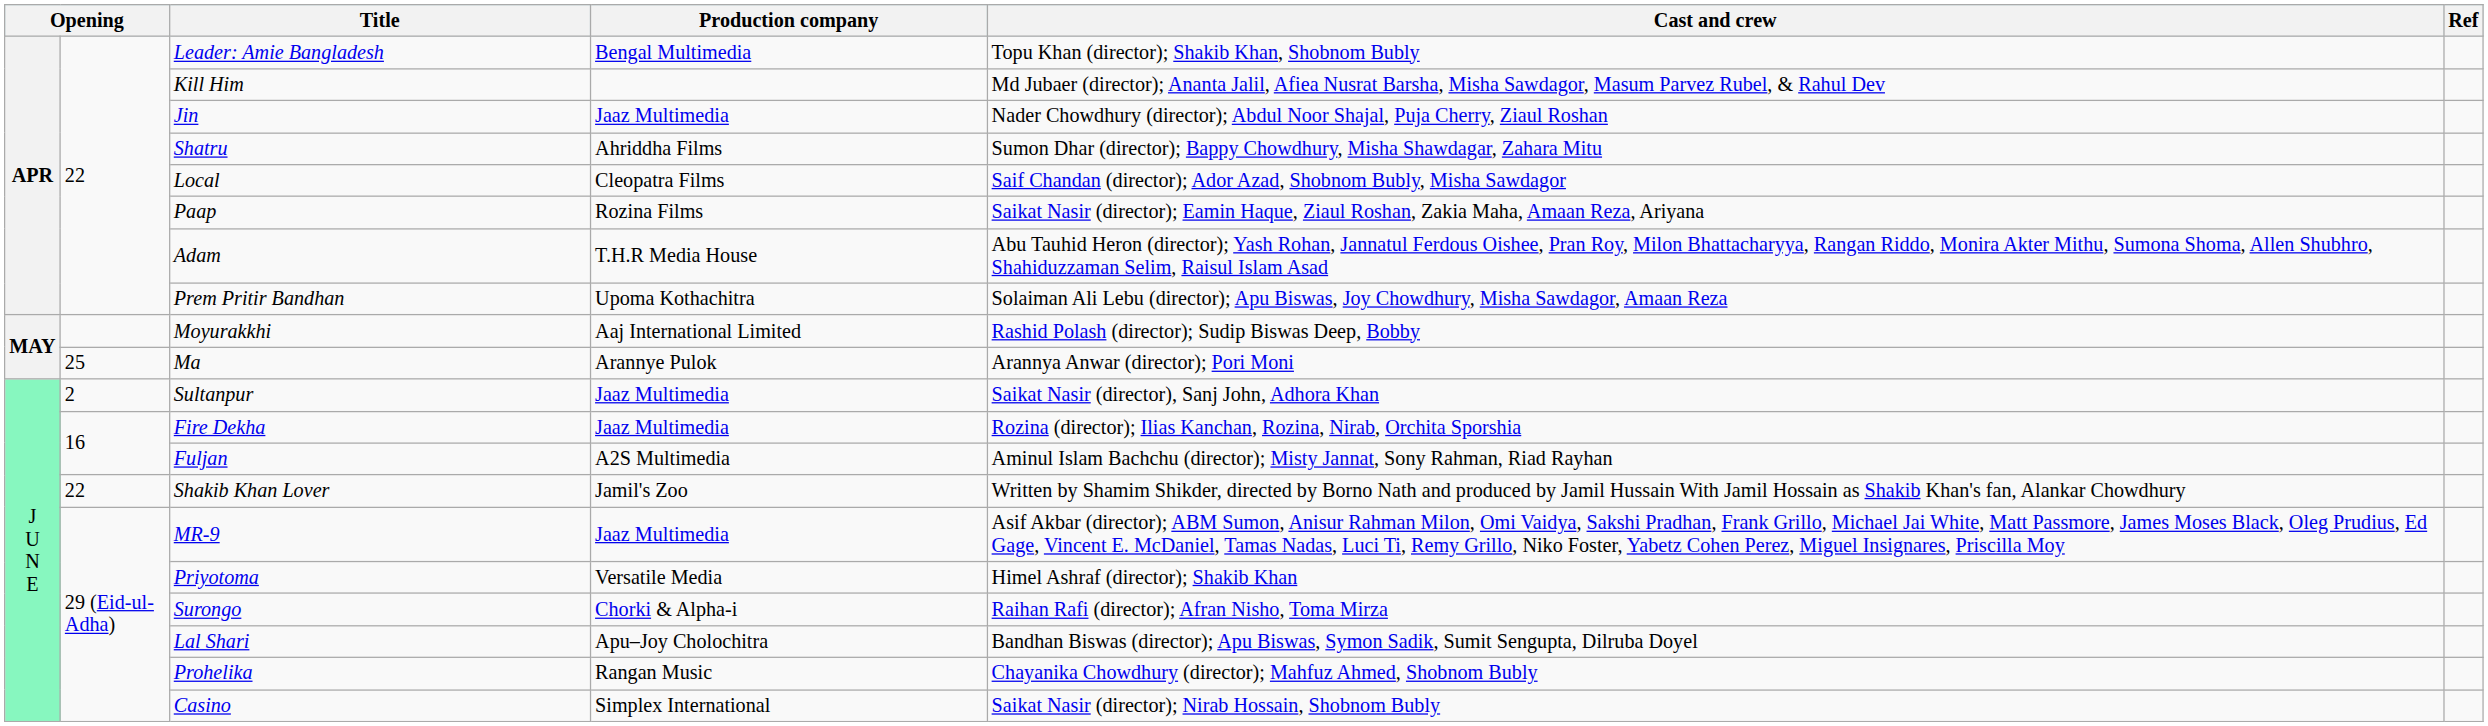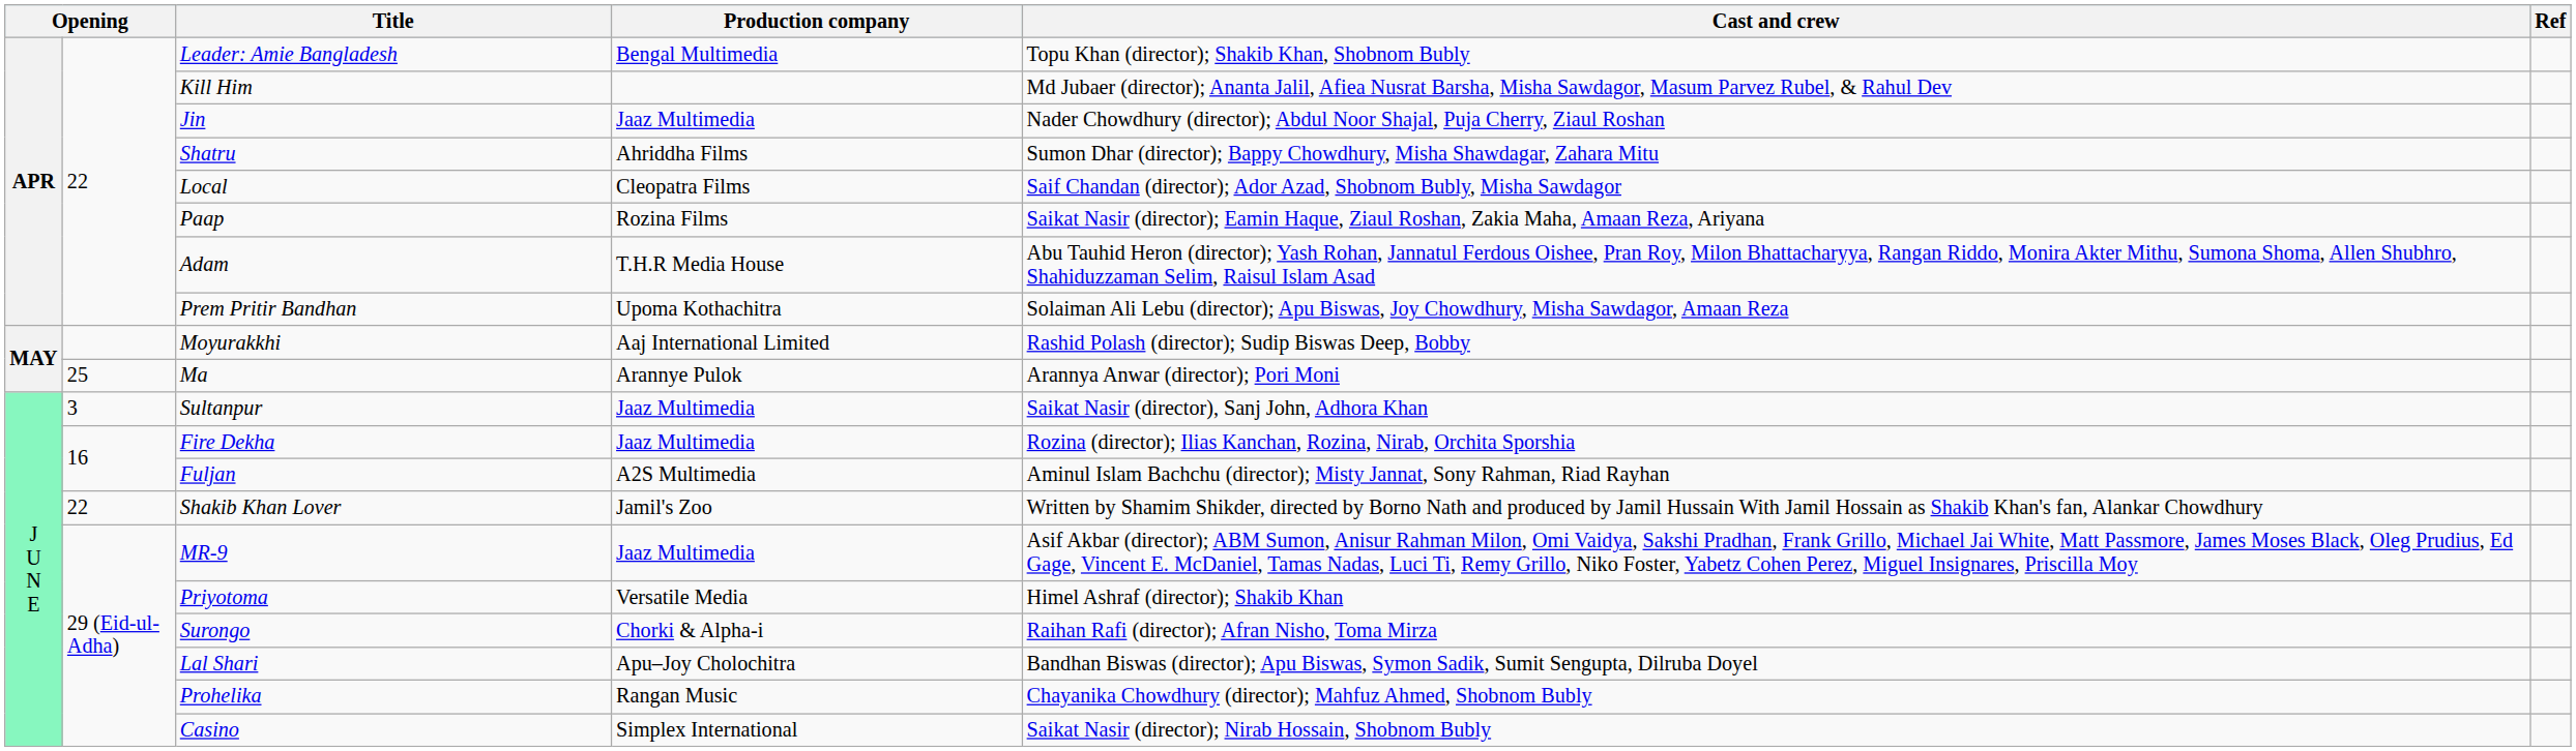Sultanpur | column 2: 2 -> 3
